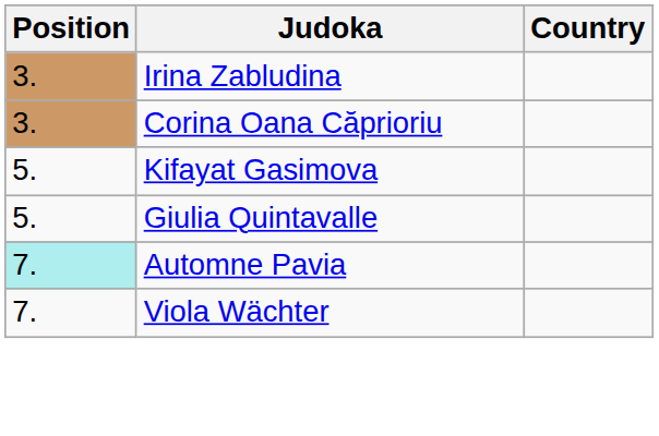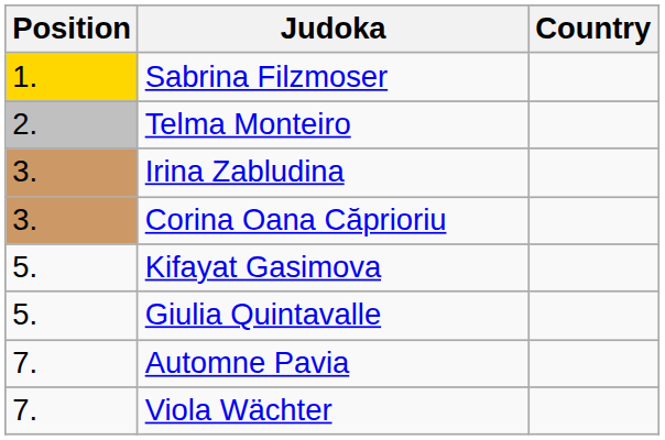+ row: 1. | Sabrina Filzmoser
+ row: 2. | Telma Monteiro
Automne Pavia | Position: paleturquoise background -> no background
